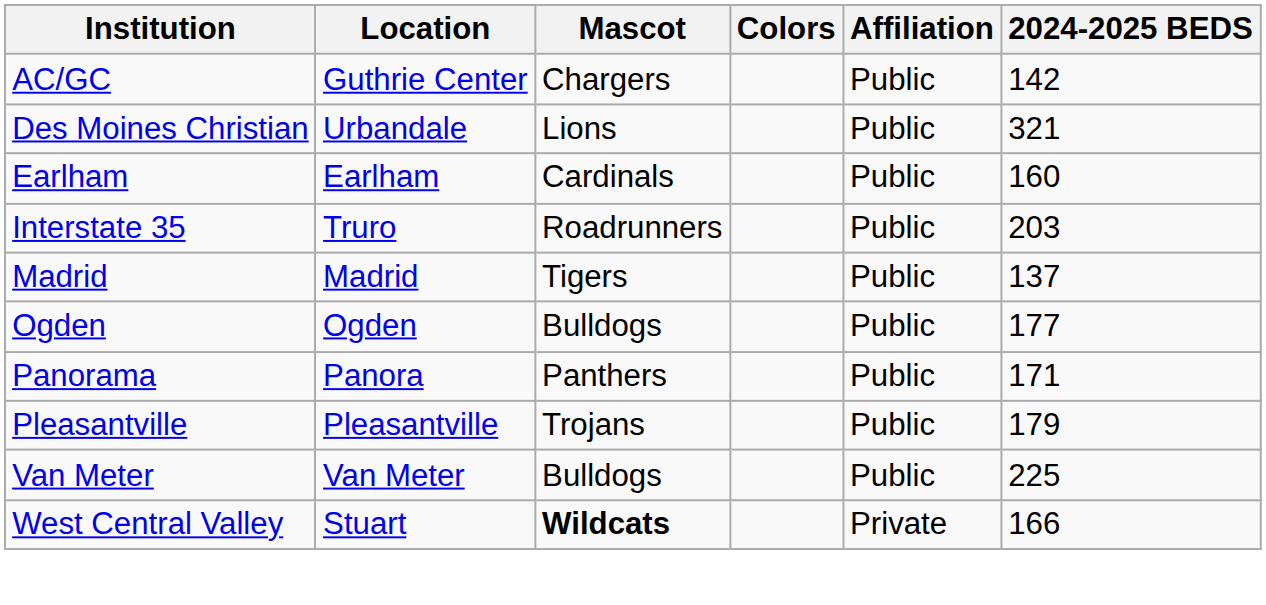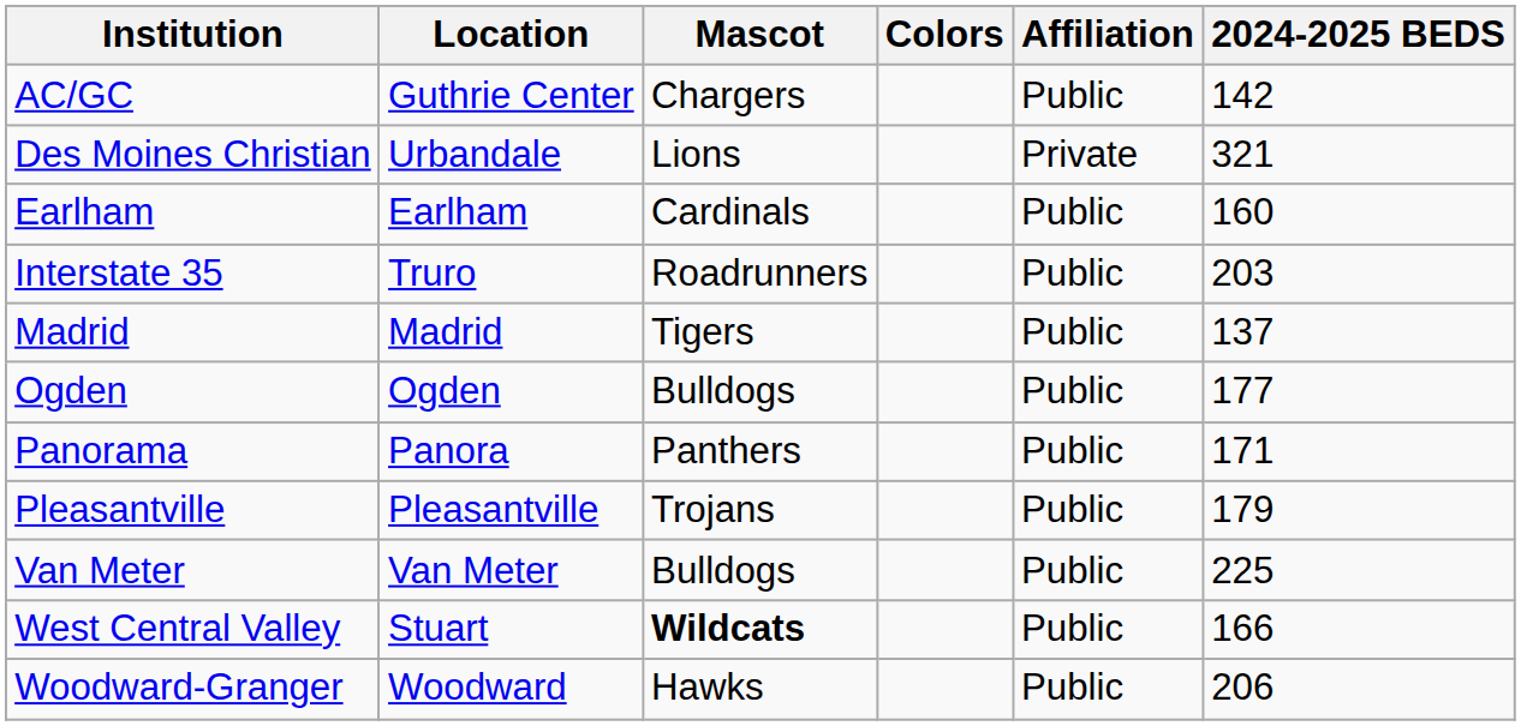Des Moines Christian | Affiliation: Public -> Private
West Central Valley | Affiliation: Private -> Public
+ row: Woodward-Granger | Woodward | Hawks | Public | 206
